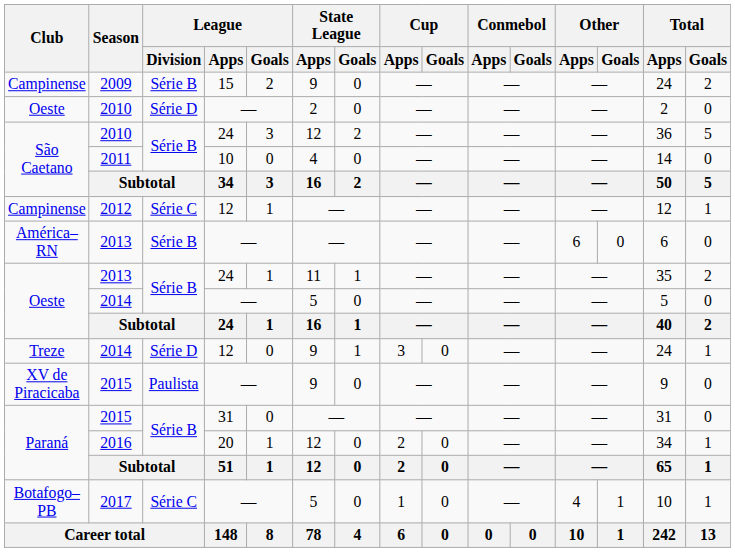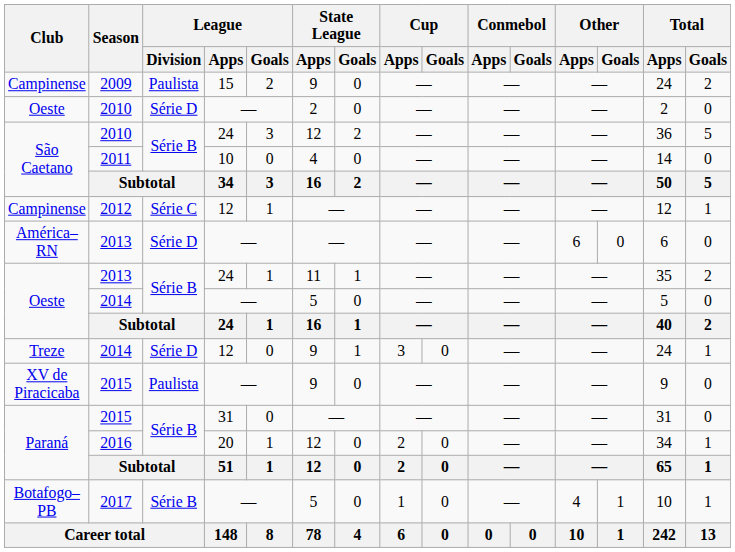2009 | League / Division: Série B -> Paulista
América–RN / 2013 | League / Division: Série B -> Série D
2017 | League / Division: Série C -> Série B
